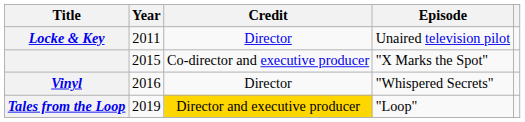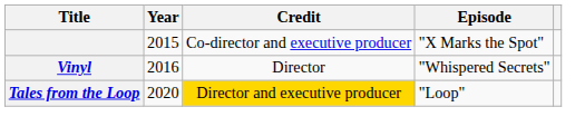- row: Locke & Key | 2011 | Director | Unaired television pilot
Tales from the Loop | Year: 2019 -> 2020
